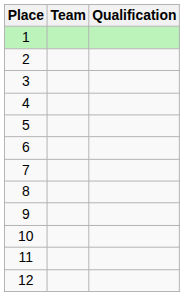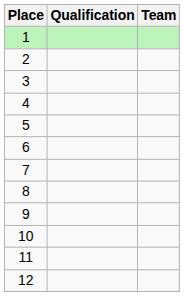columns swapped: Team <-> Qualification
